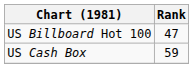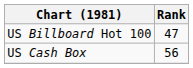US Cash Box | Rank: 59 -> 56
